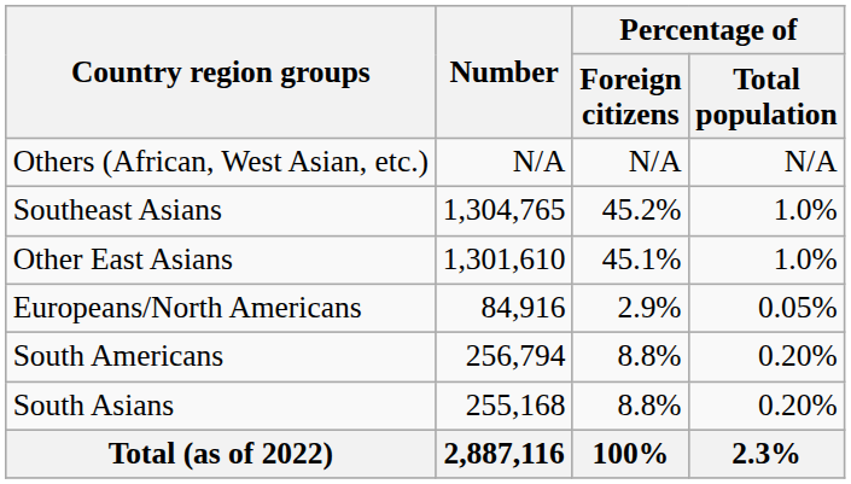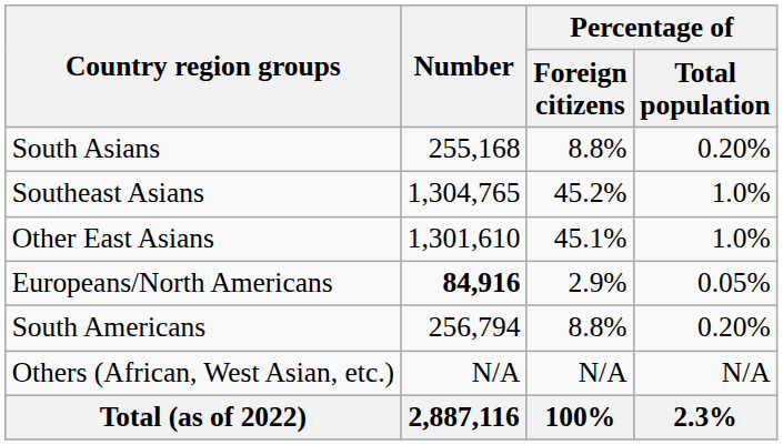rows swapped: South Asians <-> Others (African, West Asian, etc.)
Europeans/North Americans | Number: normal -> bold
